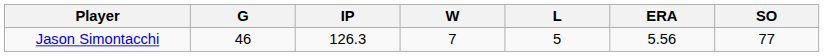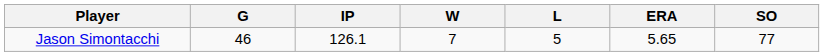Jason Simontacchi | IP: 126.3 -> 126.1
Jason Simontacchi | ERA: 5.56 -> 5.65
